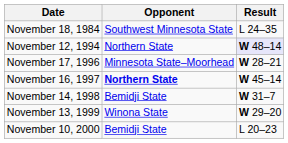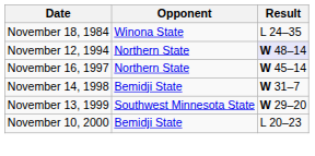November 18, 1984 | Opponent: Southwest Minnesota State -> Winona State
- row: November 17, 1996 | Minnesota State–Moorhead | W 28–21
November 16, 1997 | Opponent: bold -> normal
November 13, 1999 | Opponent: Winona State -> Southwest Minnesota State
